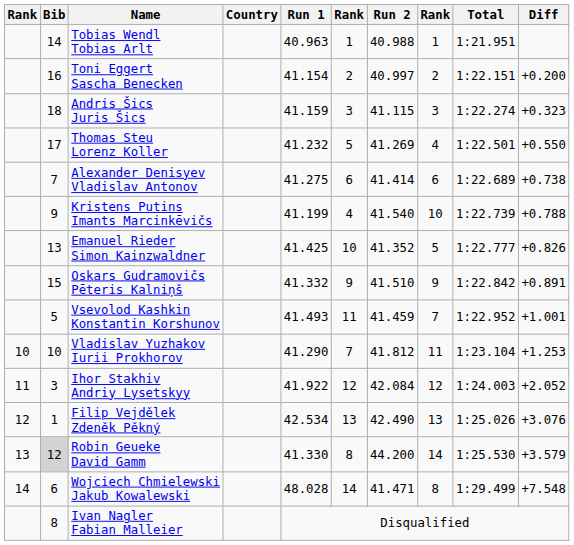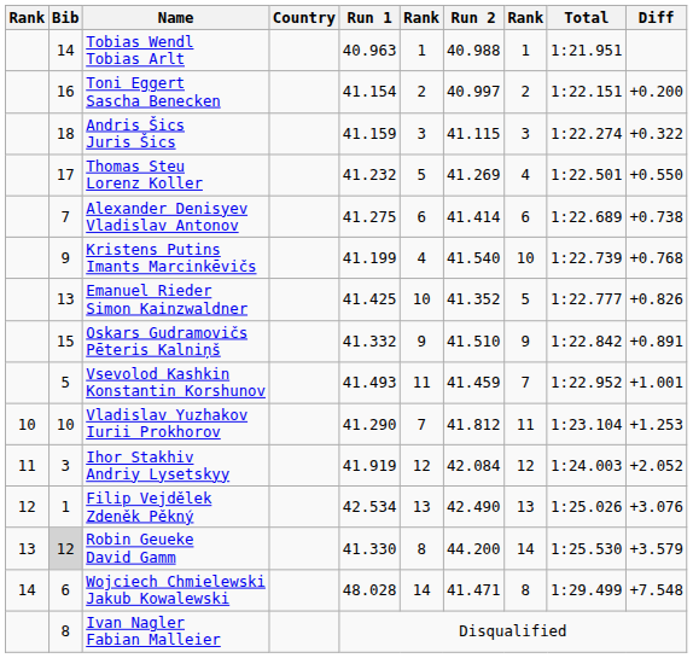Andris Šics Juris Šics | Diff: +0.323 -> +0.322
Kristens Putins Imants Marcinkēvičs | Diff: +0.788 -> +0.768
Ihor Stakhiv Andriy Lysetskyy | Run 1: 41.922 -> 41.919
